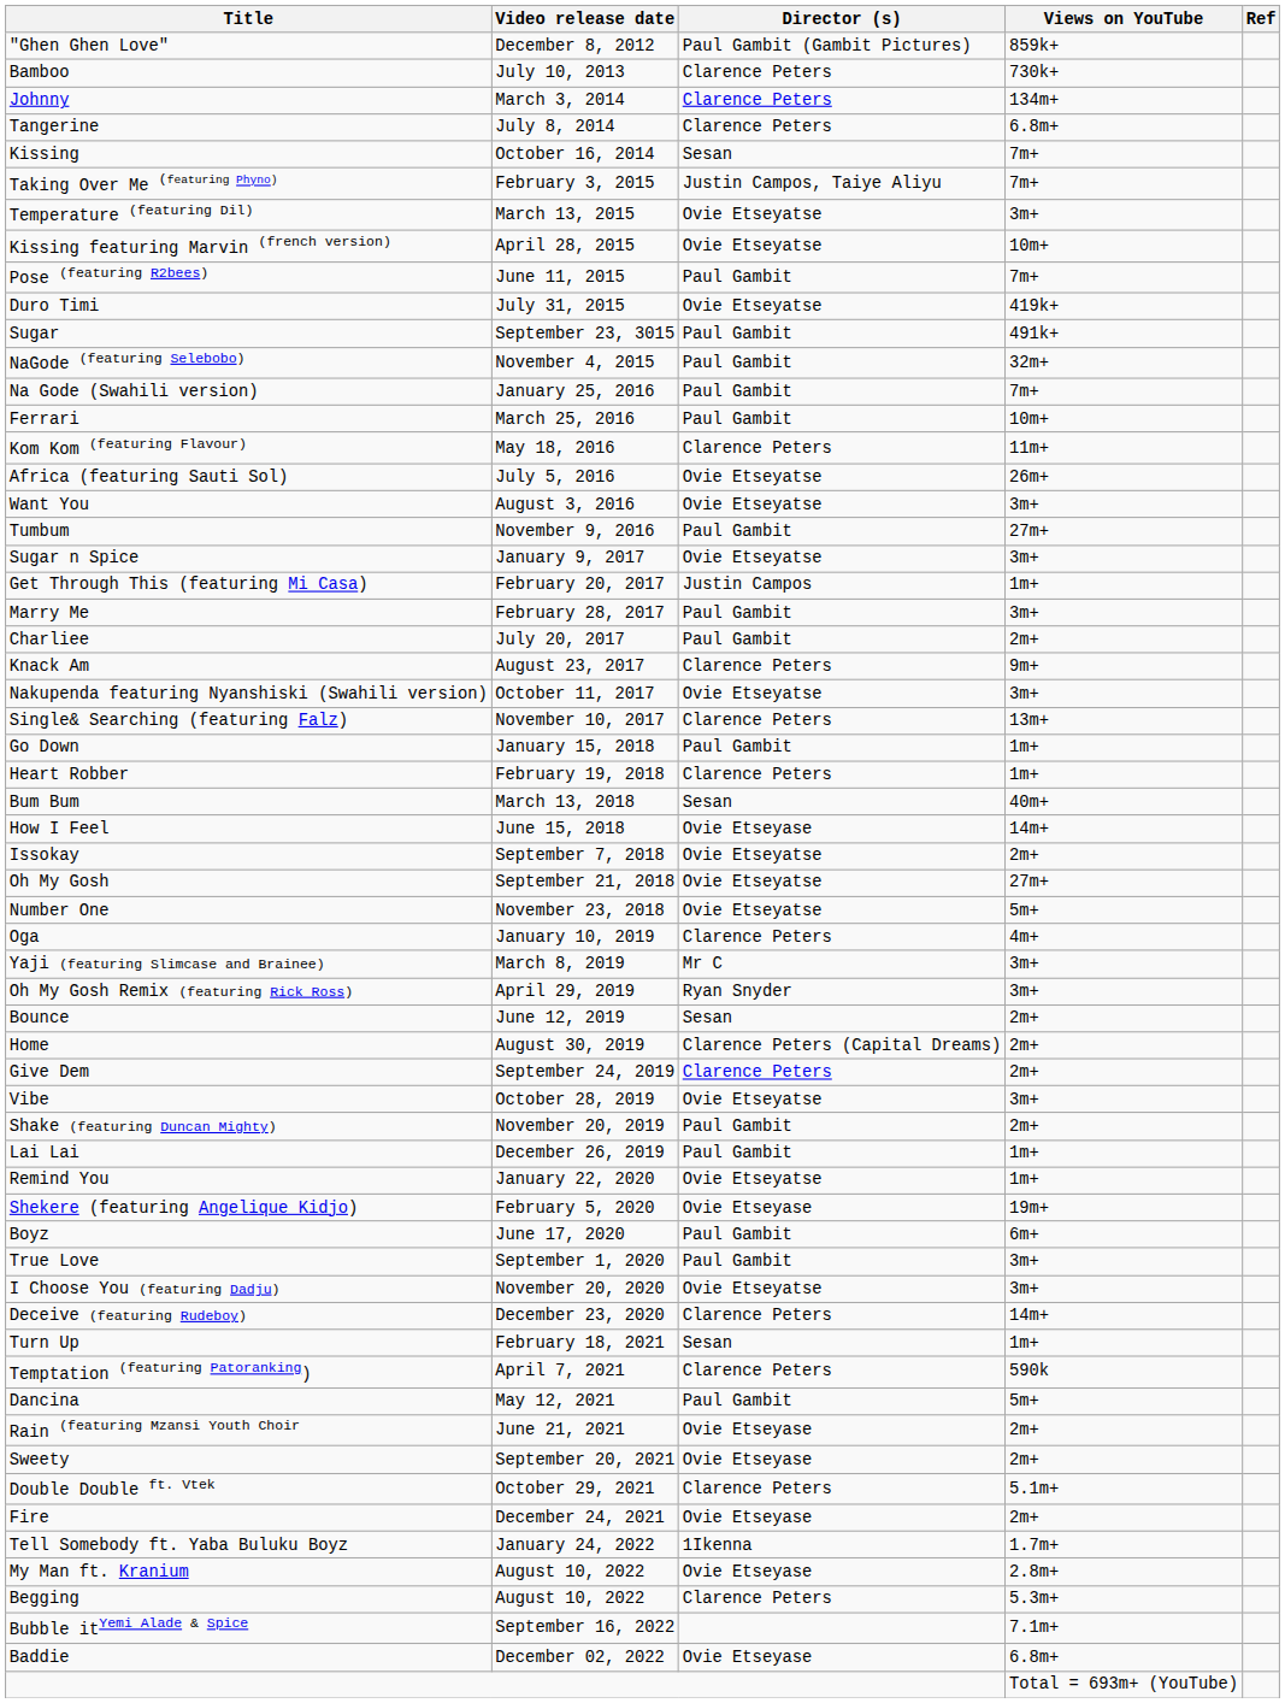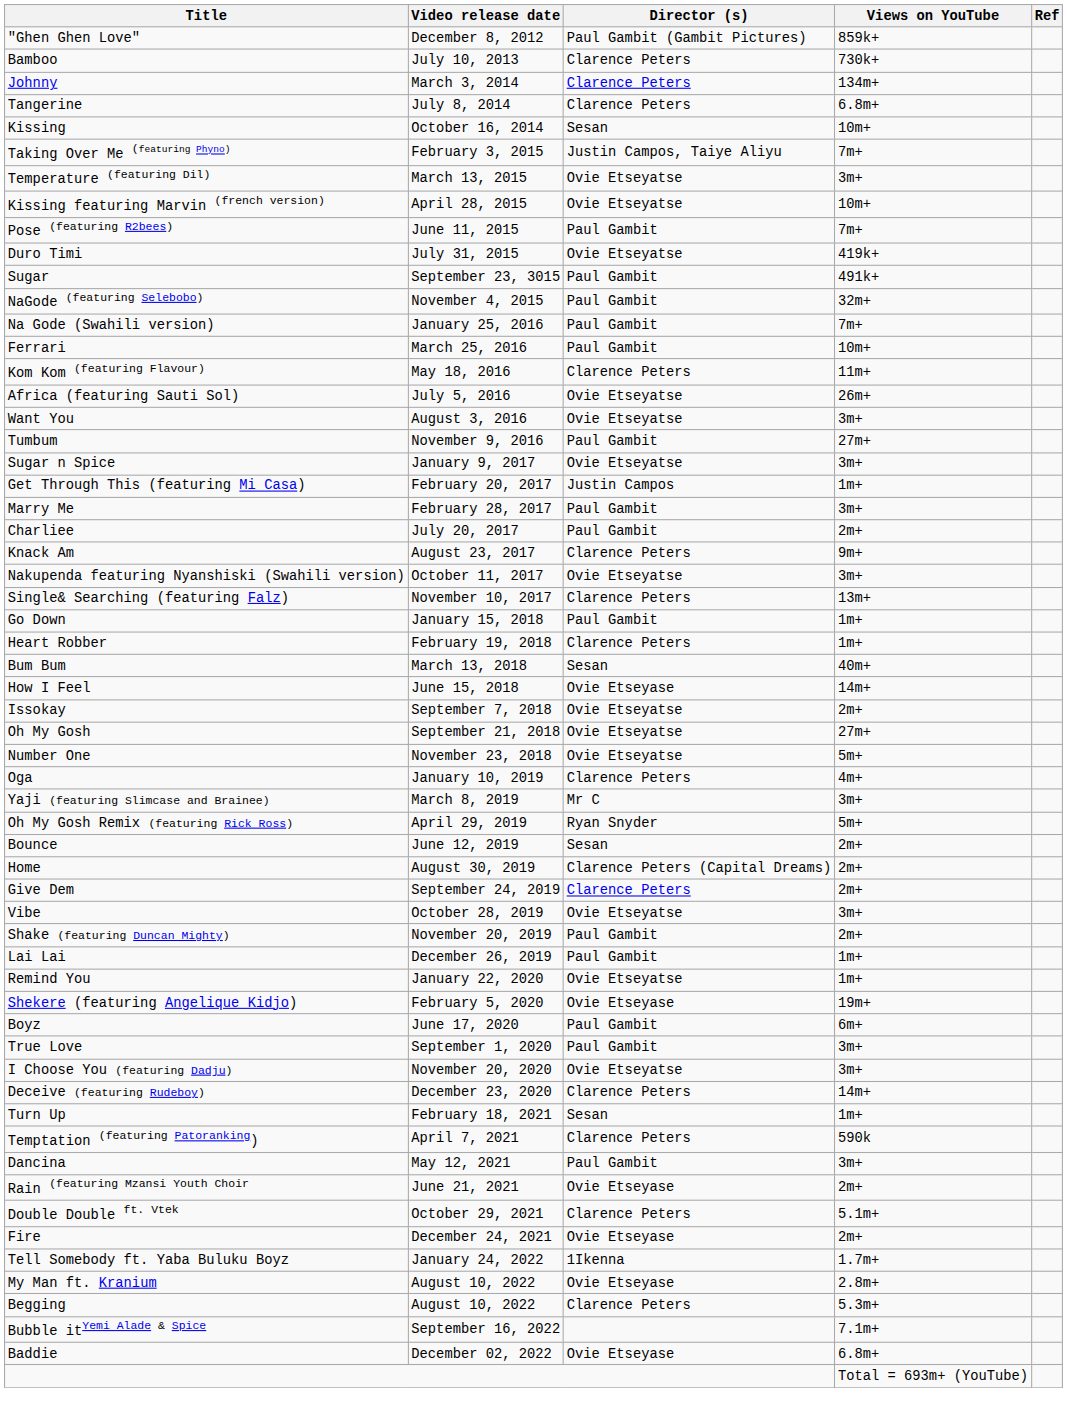Kissing | Views on YouTube: 7m+ -> 10m+
Oh My Gosh Remix (featuring Rick Ross) | Views on YouTube: 3m+ -> 5m+
Dancina | Views on YouTube: 5m+ -> 3m+
- row: Sweety | September 20, 2021 | Ovie Etseyase | 2m+
